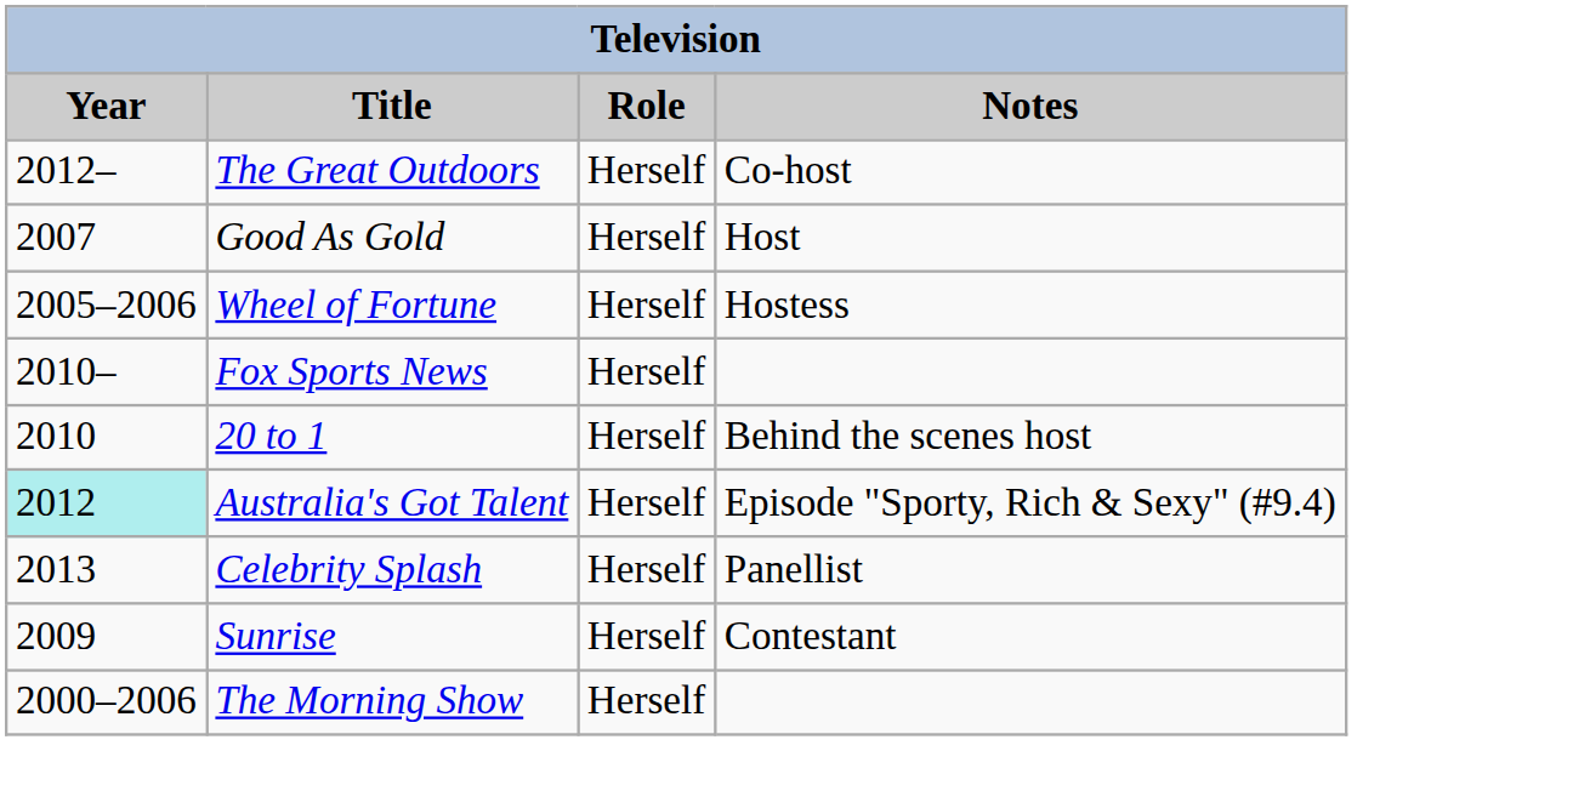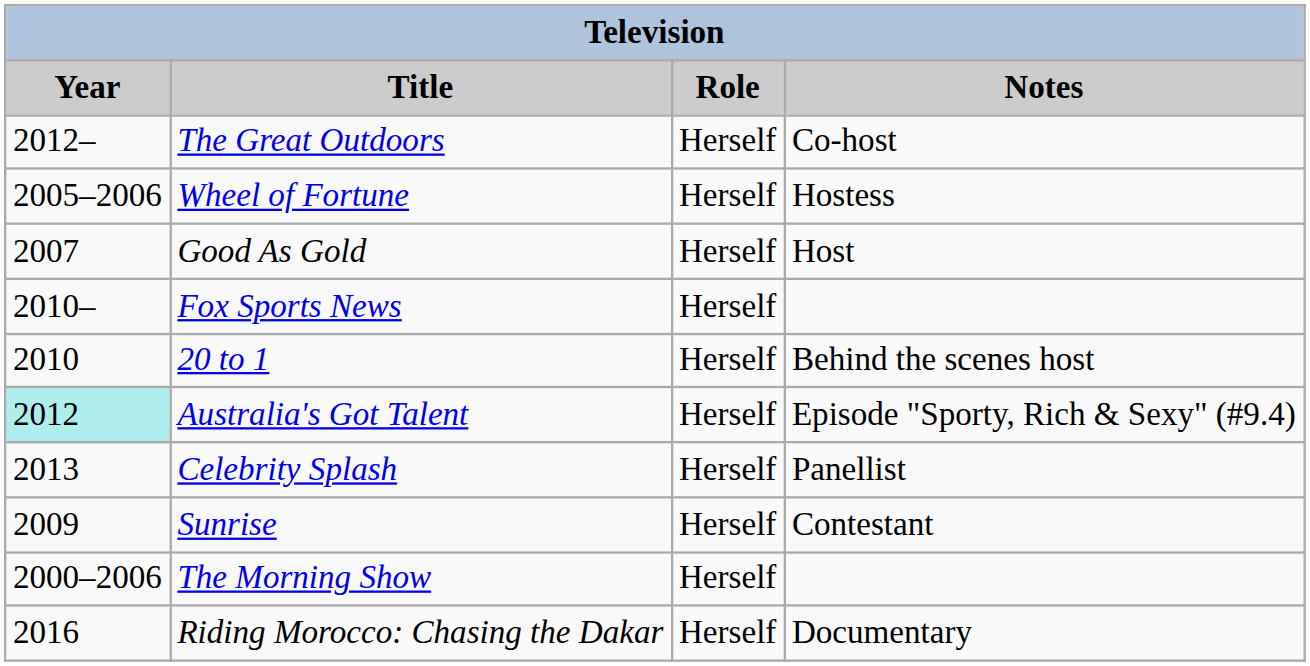rows swapped: Wheel of Fortune <-> Good As Gold
+ row: 2016 | Riding Morocco: Chasing the Dakar | Herself | Documentary
